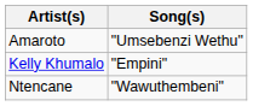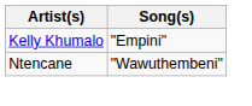- row: Amaroto | "Umsebenzi Wethu"
